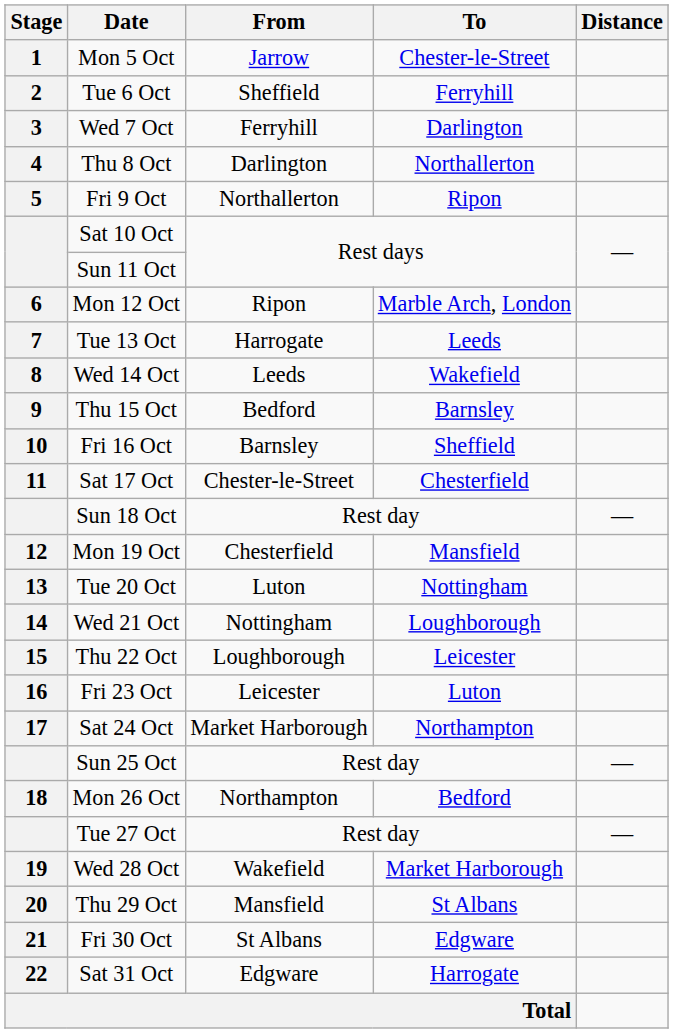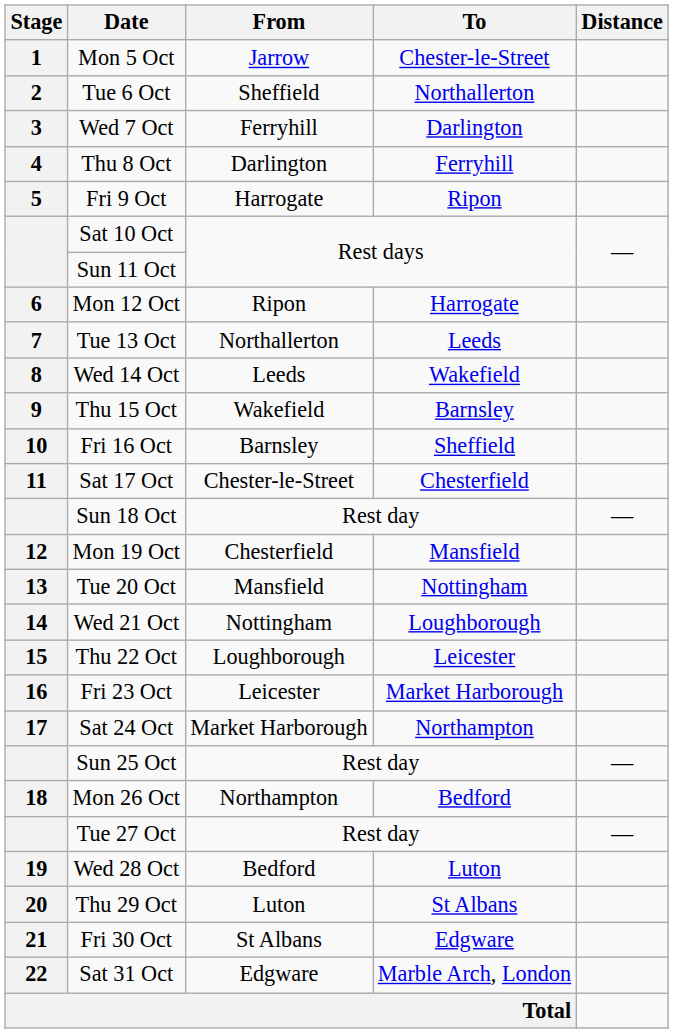Tue 6 Oct | To: Ferryhill -> Northallerton
Thu 8 Oct | To: Northallerton -> Ferryhill
Fri 9 Oct | From: Northallerton -> Harrogate
Mon 12 Oct | To: Marble Arch, London -> Harrogate
Tue 13 Oct | From: Harrogate -> Northallerton
Thu 15 Oct | From: Bedford -> Wakefield
Tue 20 Oct | From: Luton -> Mansfield
Fri 23 Oct | To: Luton -> Market Harborough
Wed 28 Oct | From: Wakefield -> Bedford
Wed 28 Oct | To: Market Harborough -> Luton
Thu 29 Oct | From: Mansfield -> Luton
Sat 31 Oct | To: Harrogate -> Marble Arch, London
